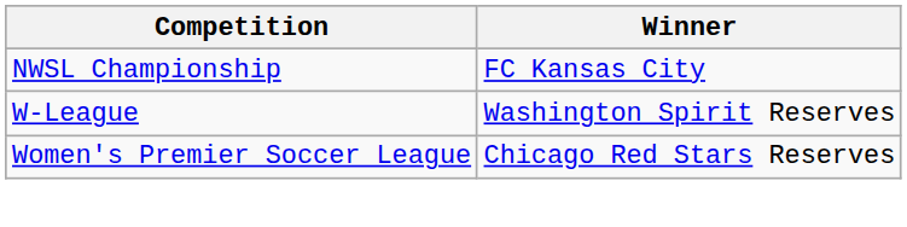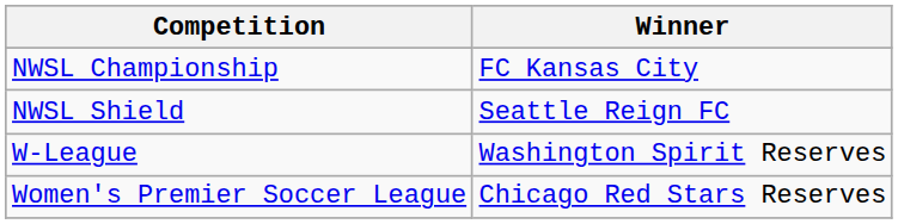+ row: NWSL Shield | Seattle Reign FC
